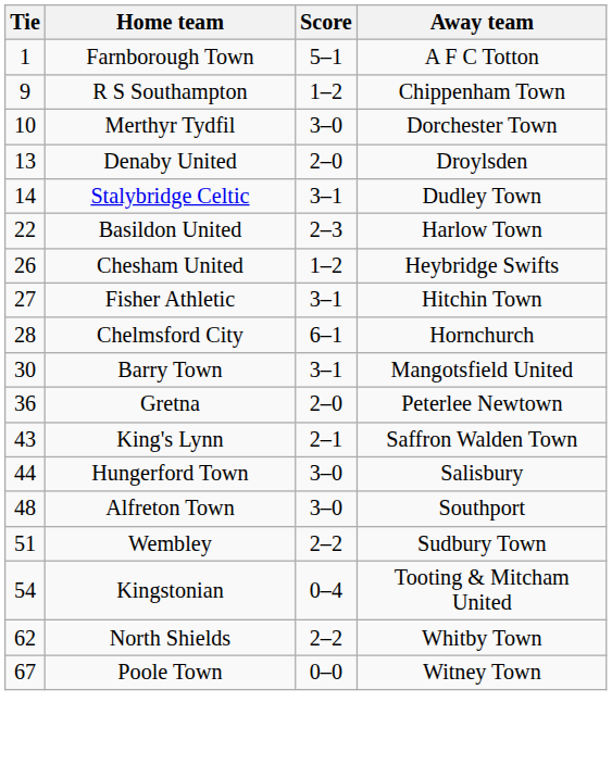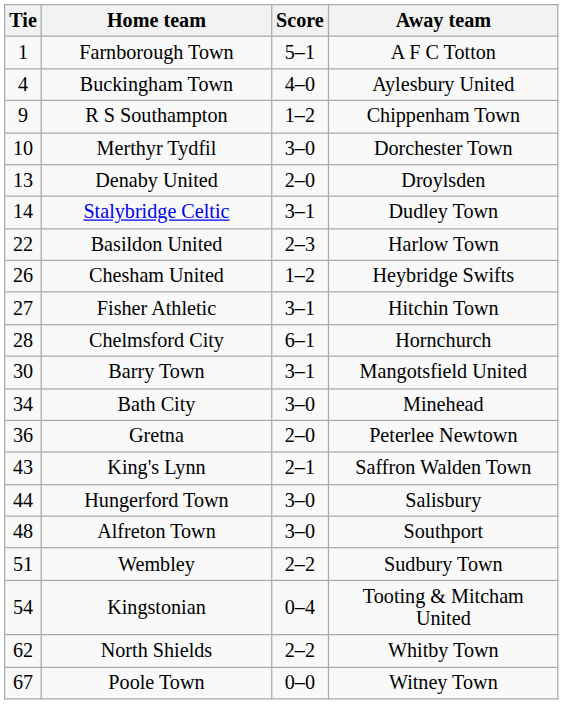+ row: 4 | Buckingham Town | 4–0 | Aylesbury United
+ row: 34 | Bath City | 3–0 | Minehead
